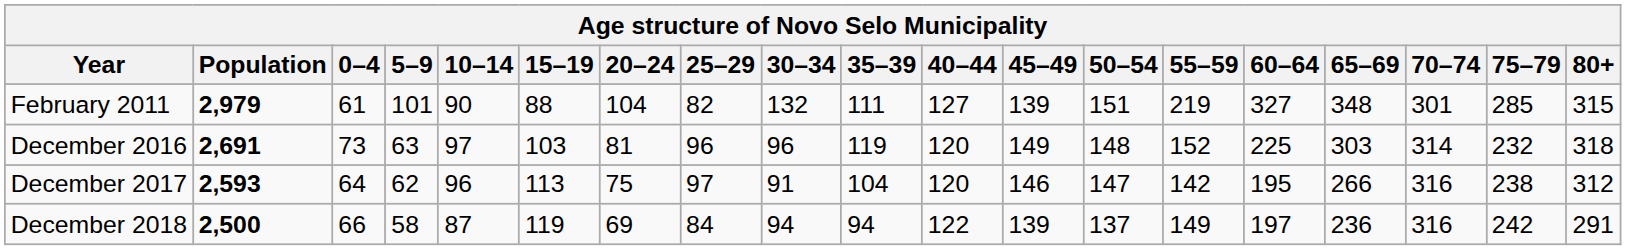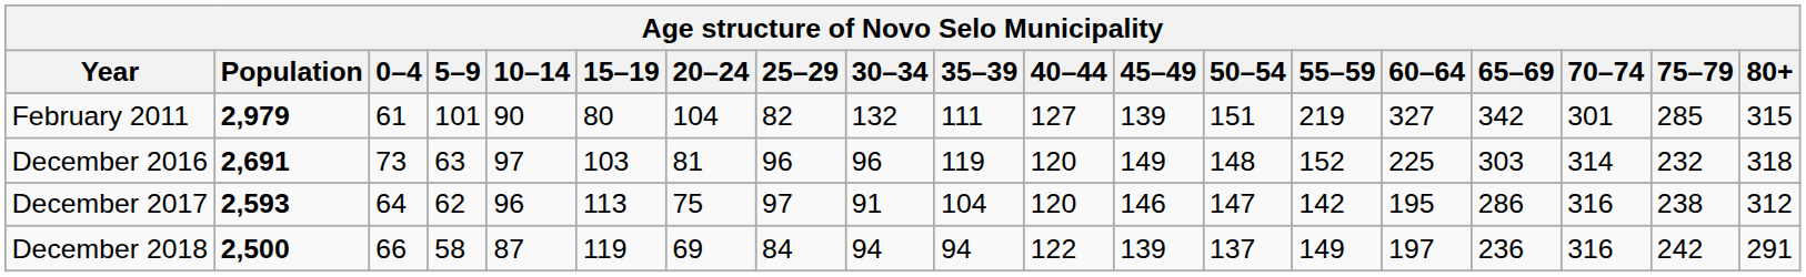February 2011 | 15–19: 88 -> 80
February 2011 | 65–69: 348 -> 342
December 2017 | 65–69: 266 -> 286
